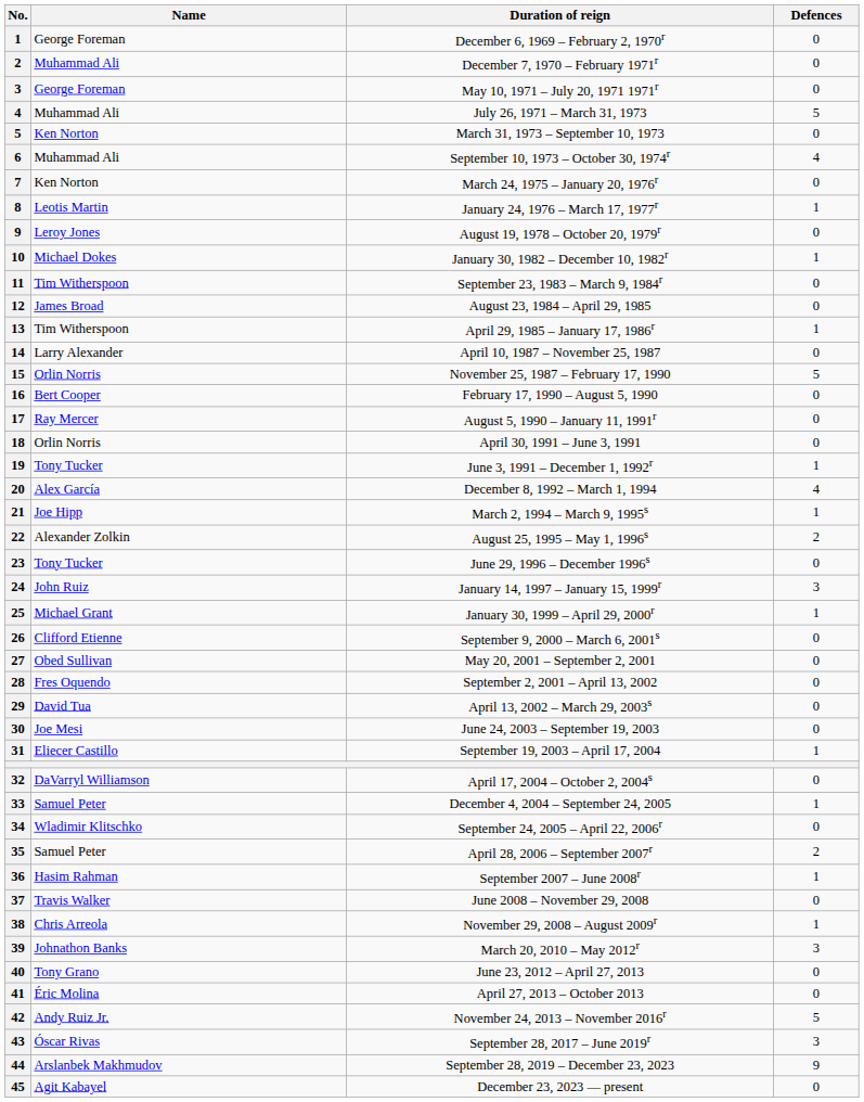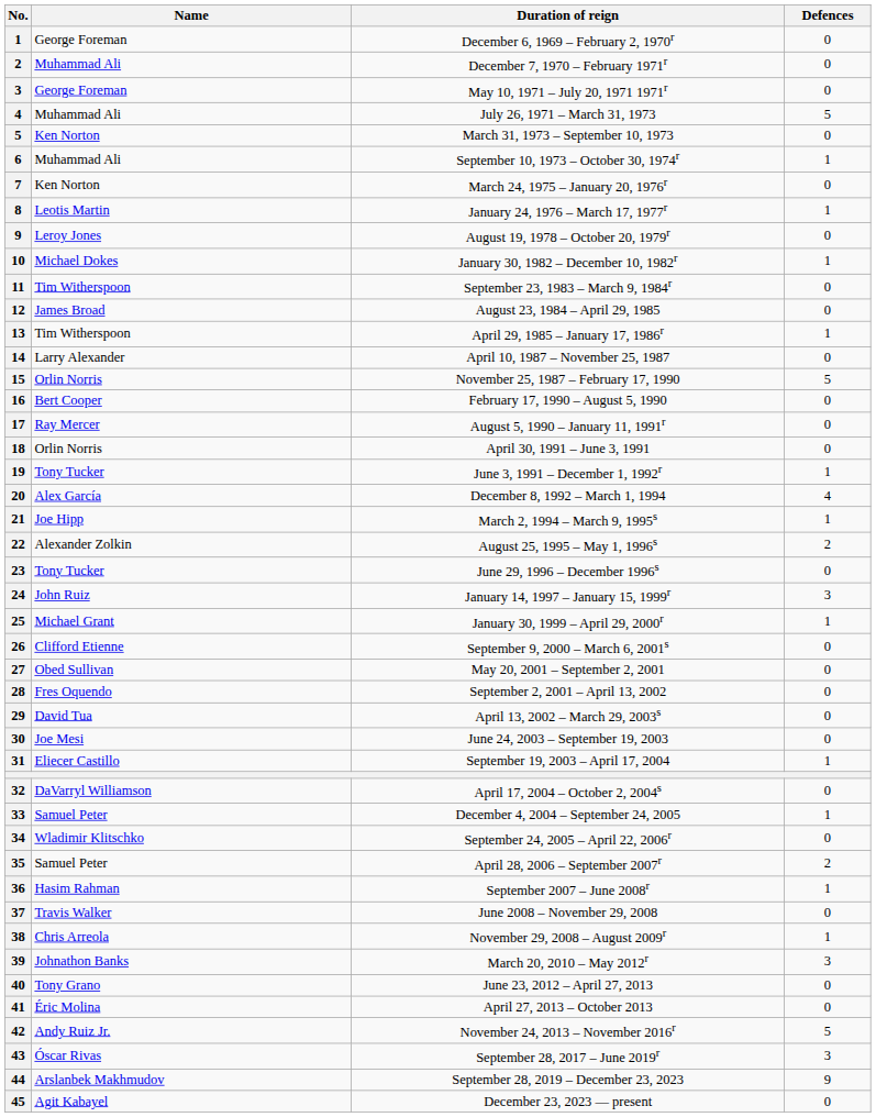September 10, 1973 – October 30, 1974r | Defences: 4 -> 1
